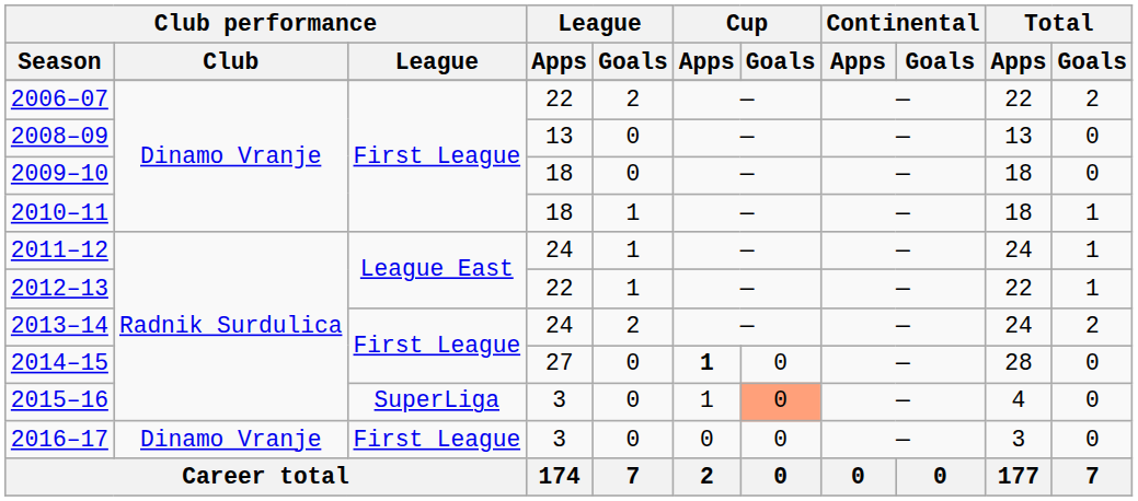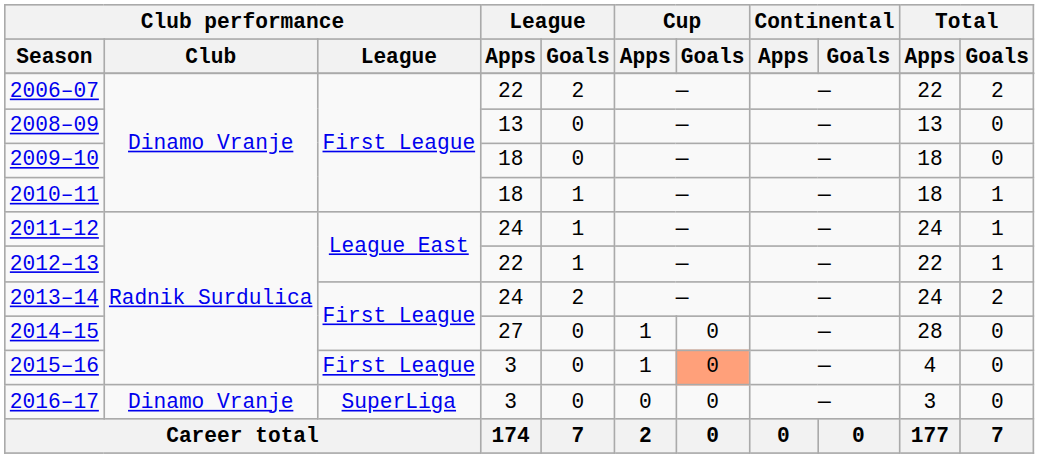2014–15 | Cup / Apps: bold -> normal
2015–16 | Club performance / League: SuperLiga -> First League
2016–17 | Club performance / League: First League -> SuperLiga
